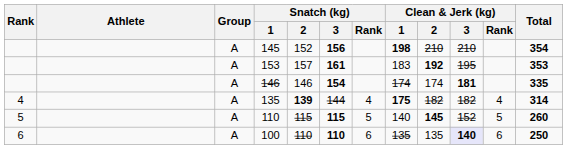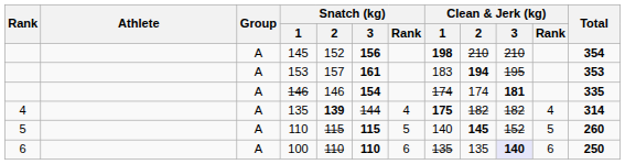153 | Clean & Jerk (kg) / 2: 192 -> 194
